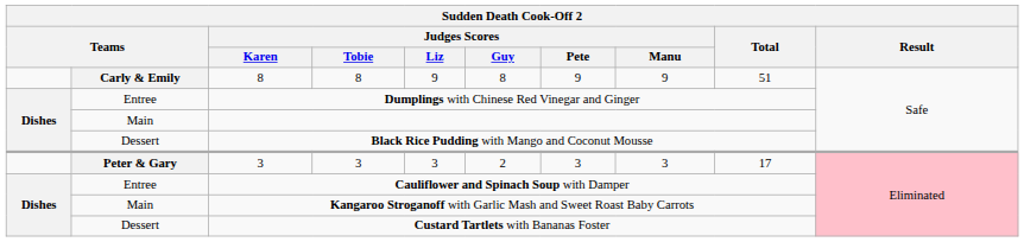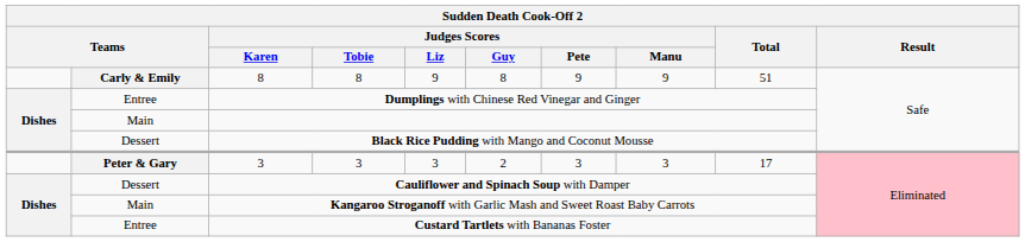Cauliflower and Spinach Soup with Damper | column 2: Entree -> Dessert
Custard Tartlets with Bananas Foster | column 2: Dessert -> Entree
